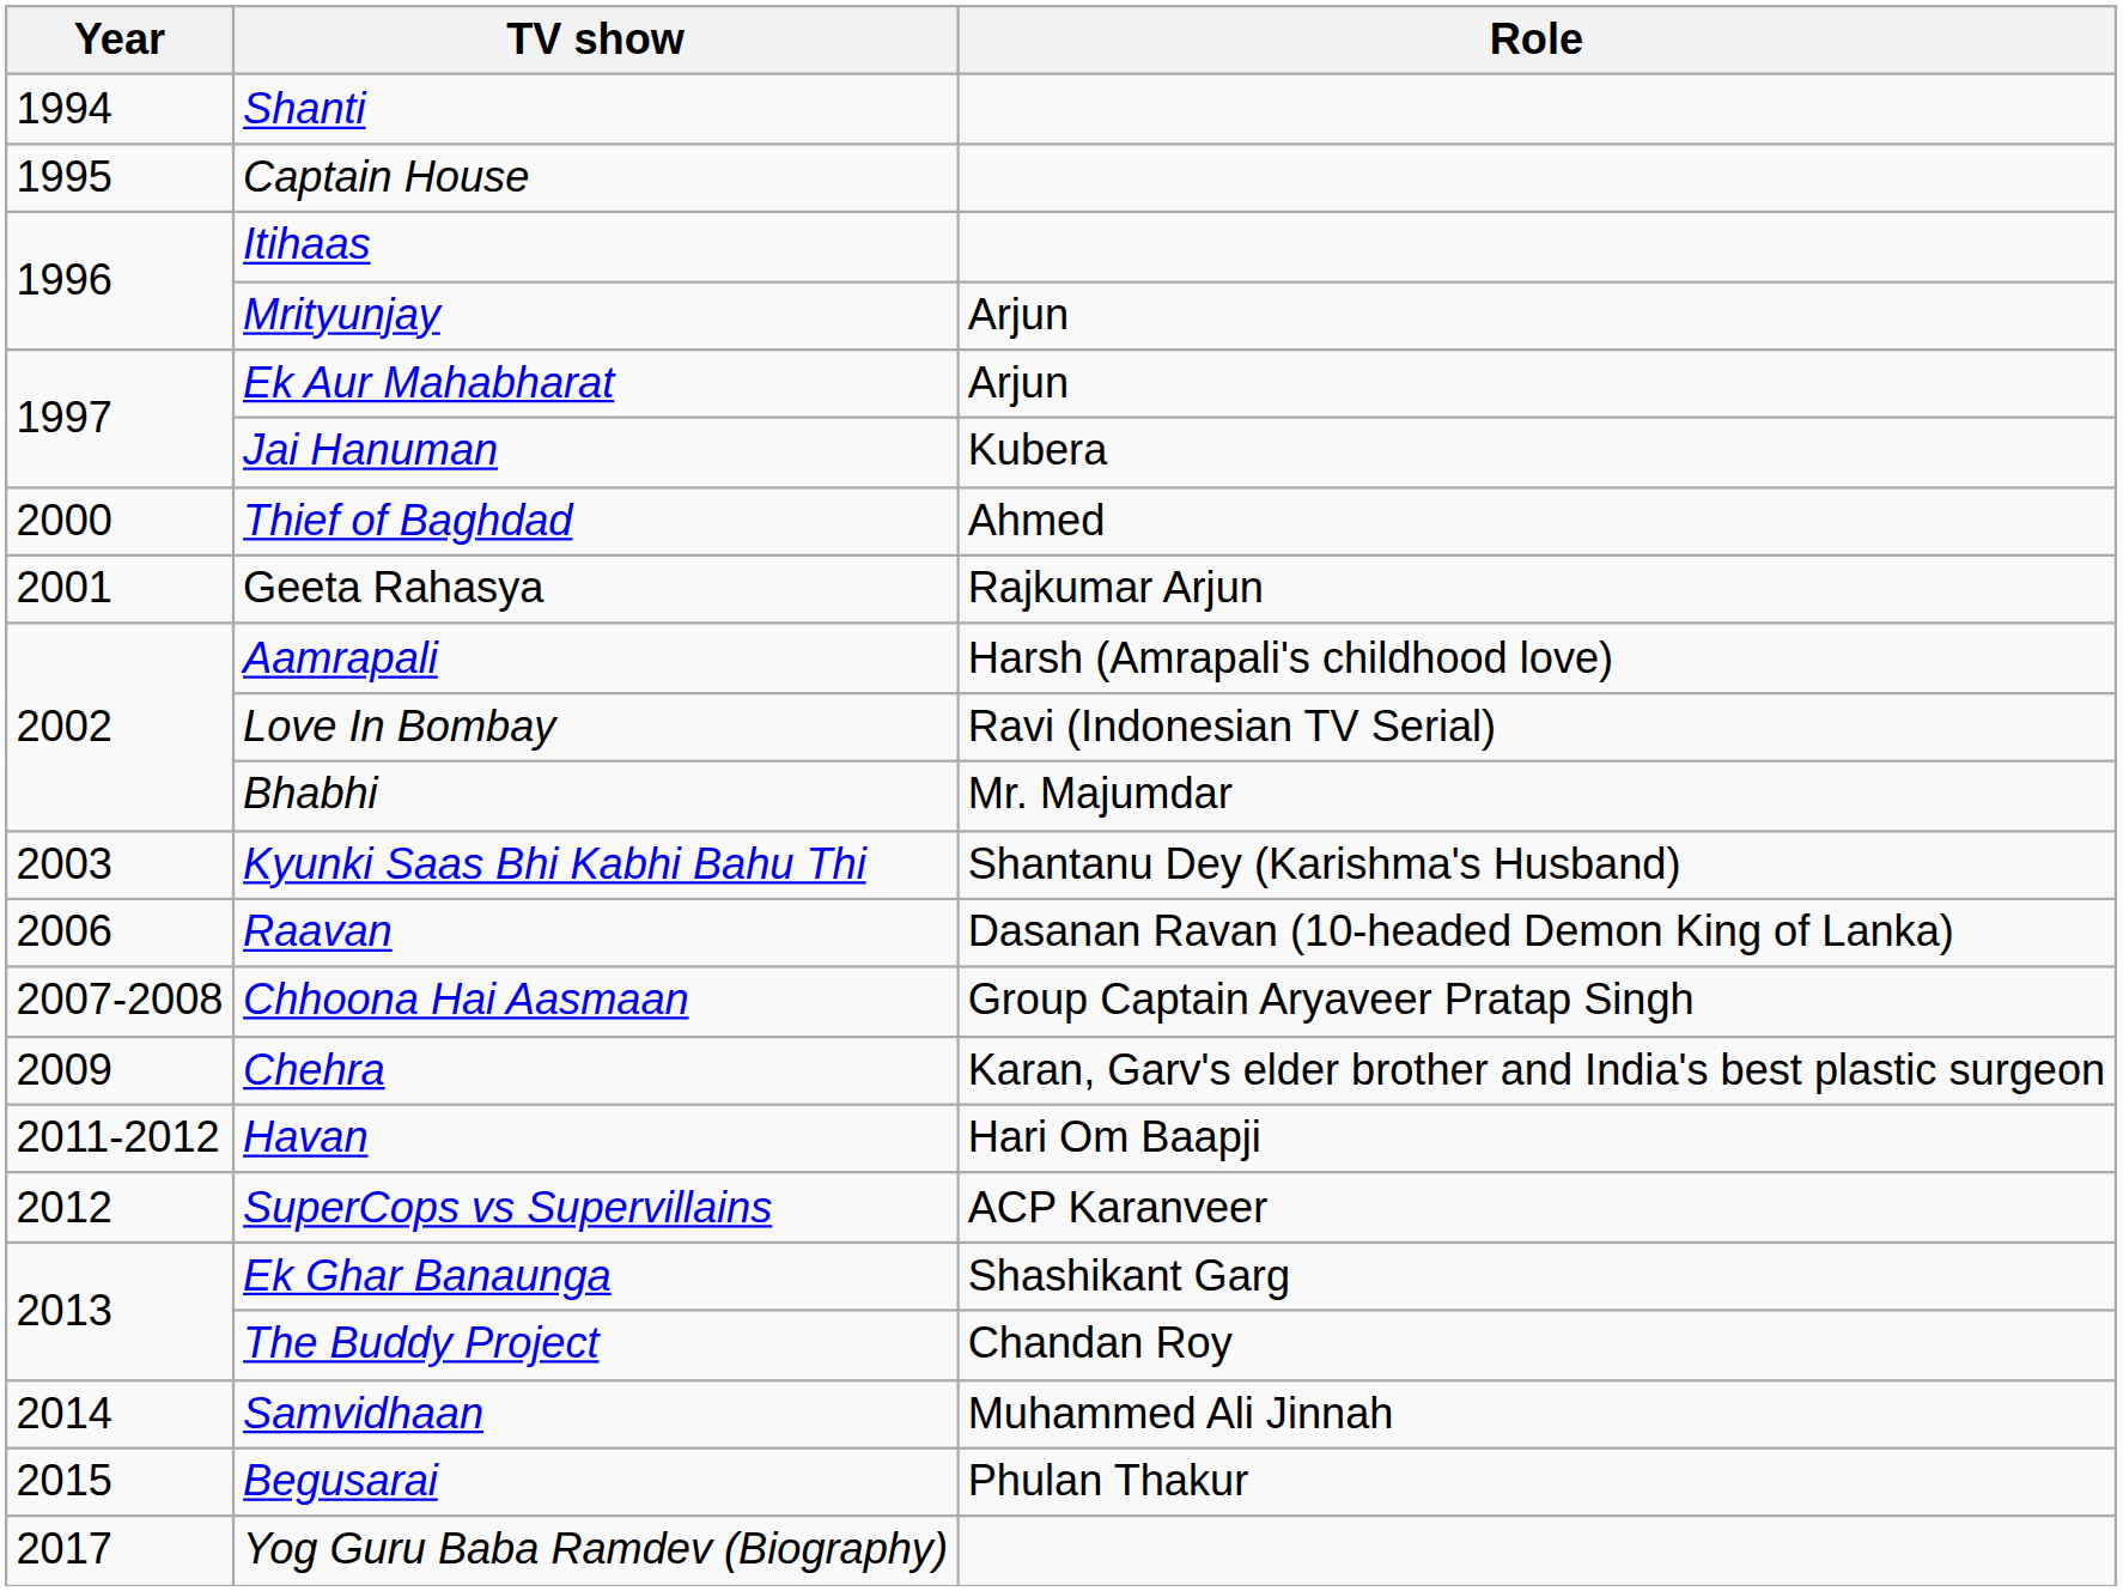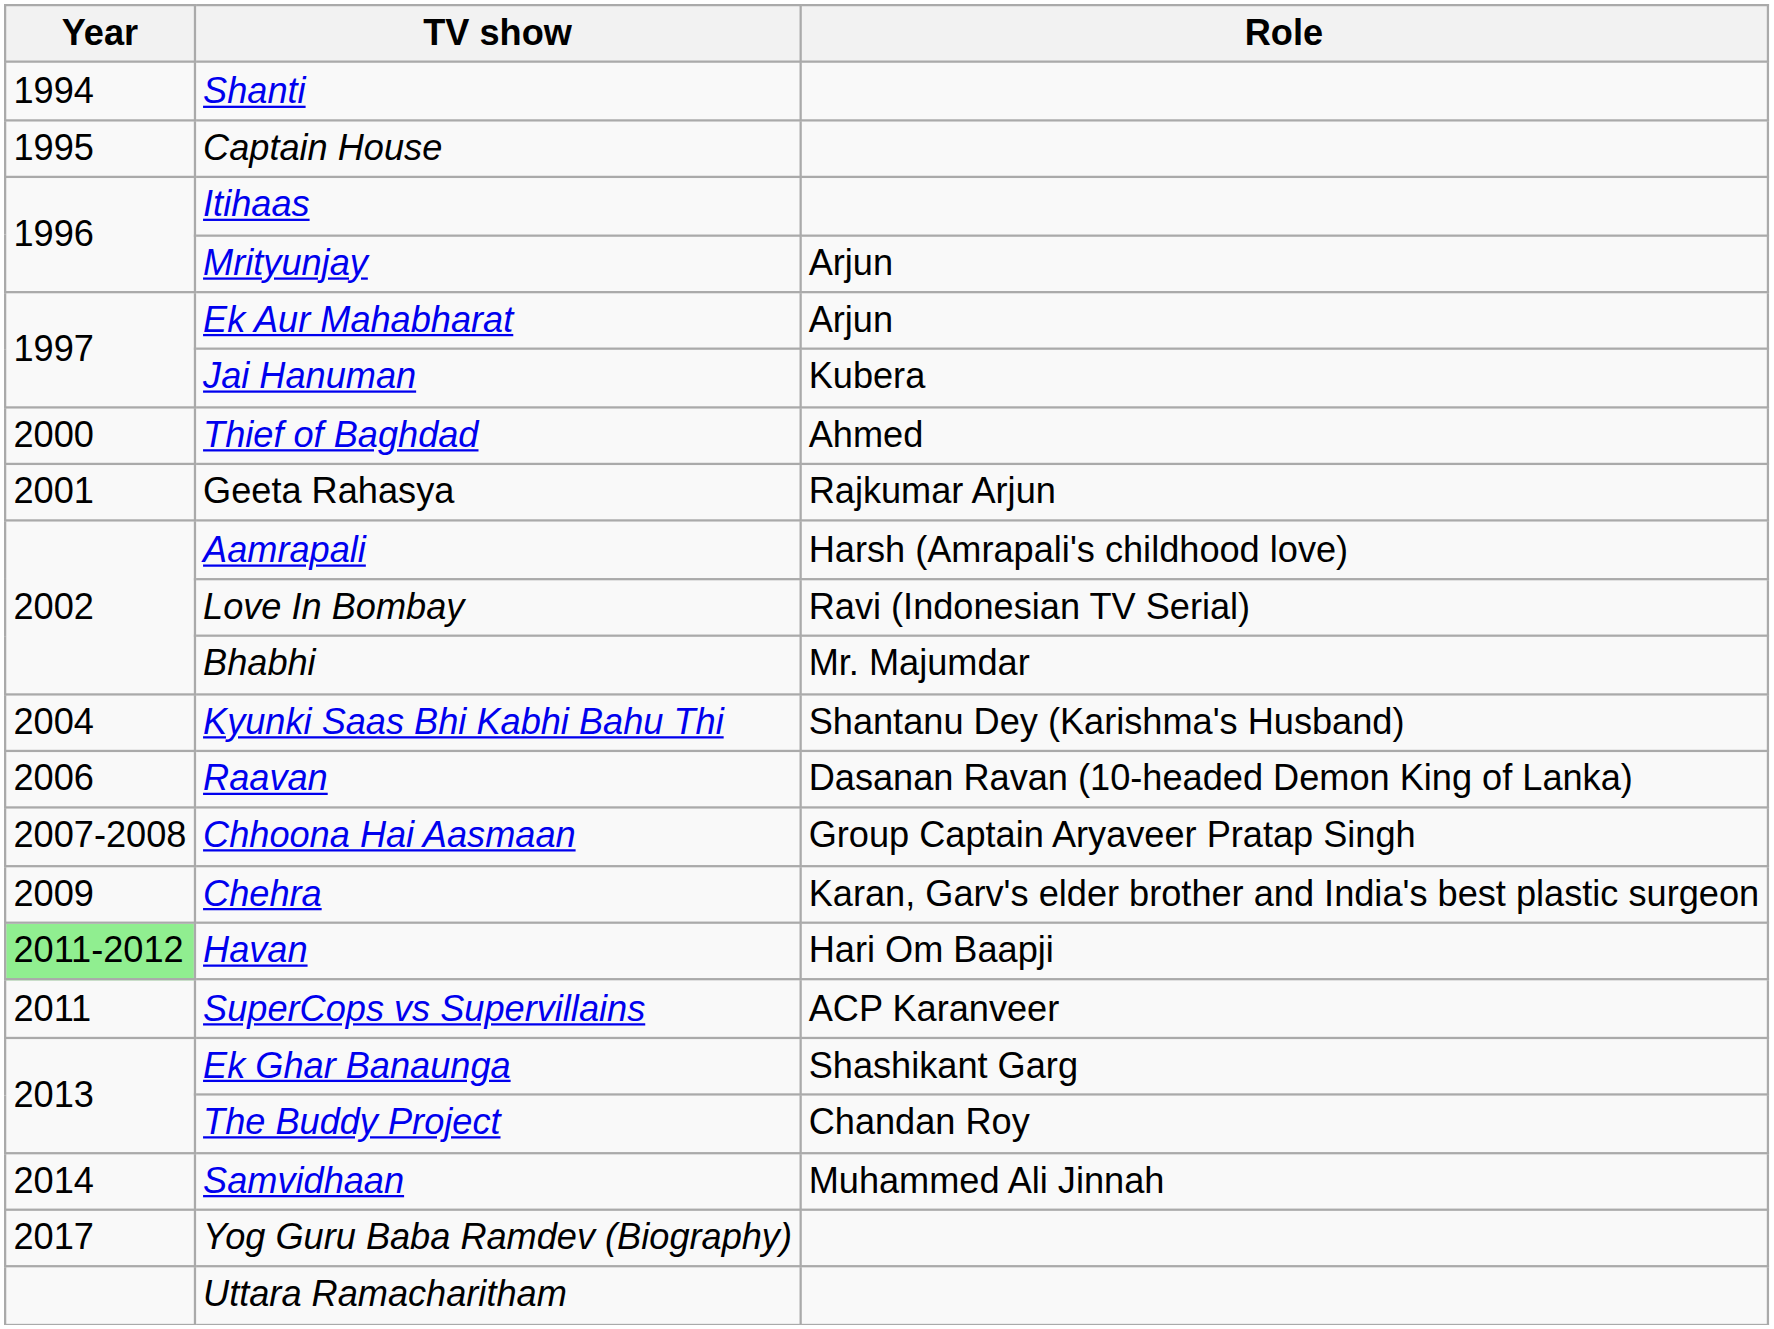Kyunki Saas Bhi Kabhi Bahu Thi | Year: 2003 -> 2004
Havan | Year: no background -> lightgreen background
SuperCops vs Supervillains | Year: 2012 -> 2011
- row: 2015 | Begusarai | Phulan Thakur
+ row: Uttara Ramacharitham
